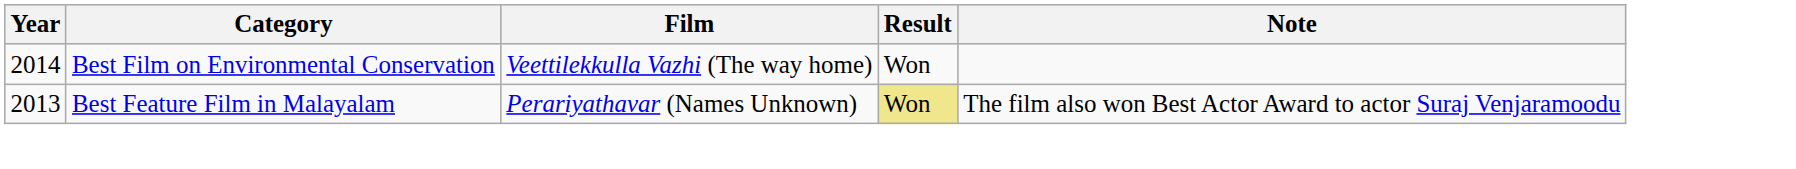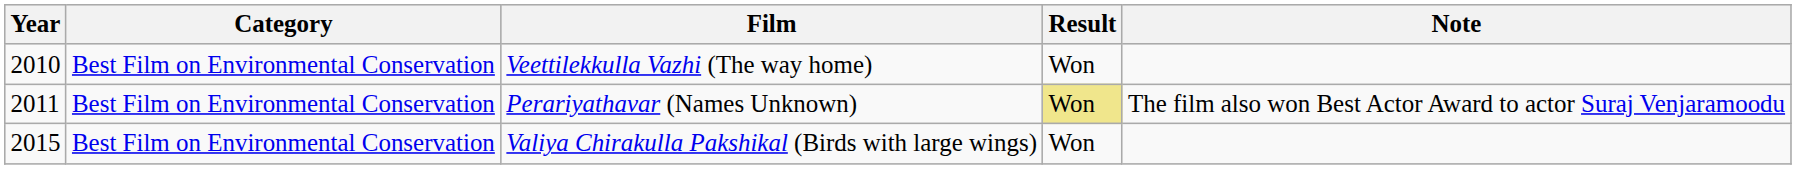Veettilekkulla Vazhi (The way home) | Year: 2014 -> 2010
Perariyathavar (Names Unknown) | Year: 2013 -> 2011
Perariyathavar (Names Unknown) | Category: Best Feature Film in Malayalam -> Best Film on Environmental Conservation
+ row: 2015 | Best Film on Environmental Conservation | Valiya Chirakulla Pakshikal (Birds with large wings) | Won
